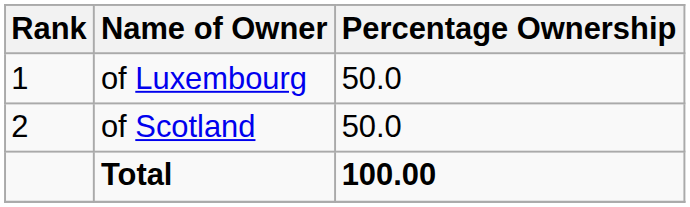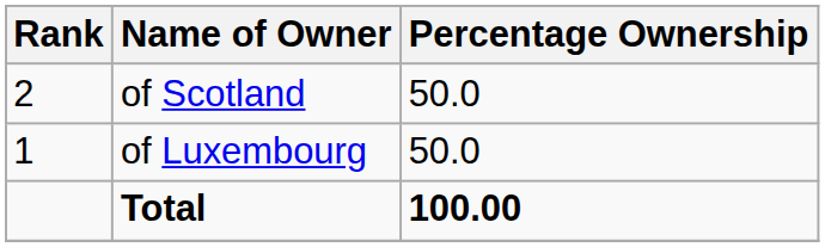rows swapped: of Luxembourg <-> of Scotland
